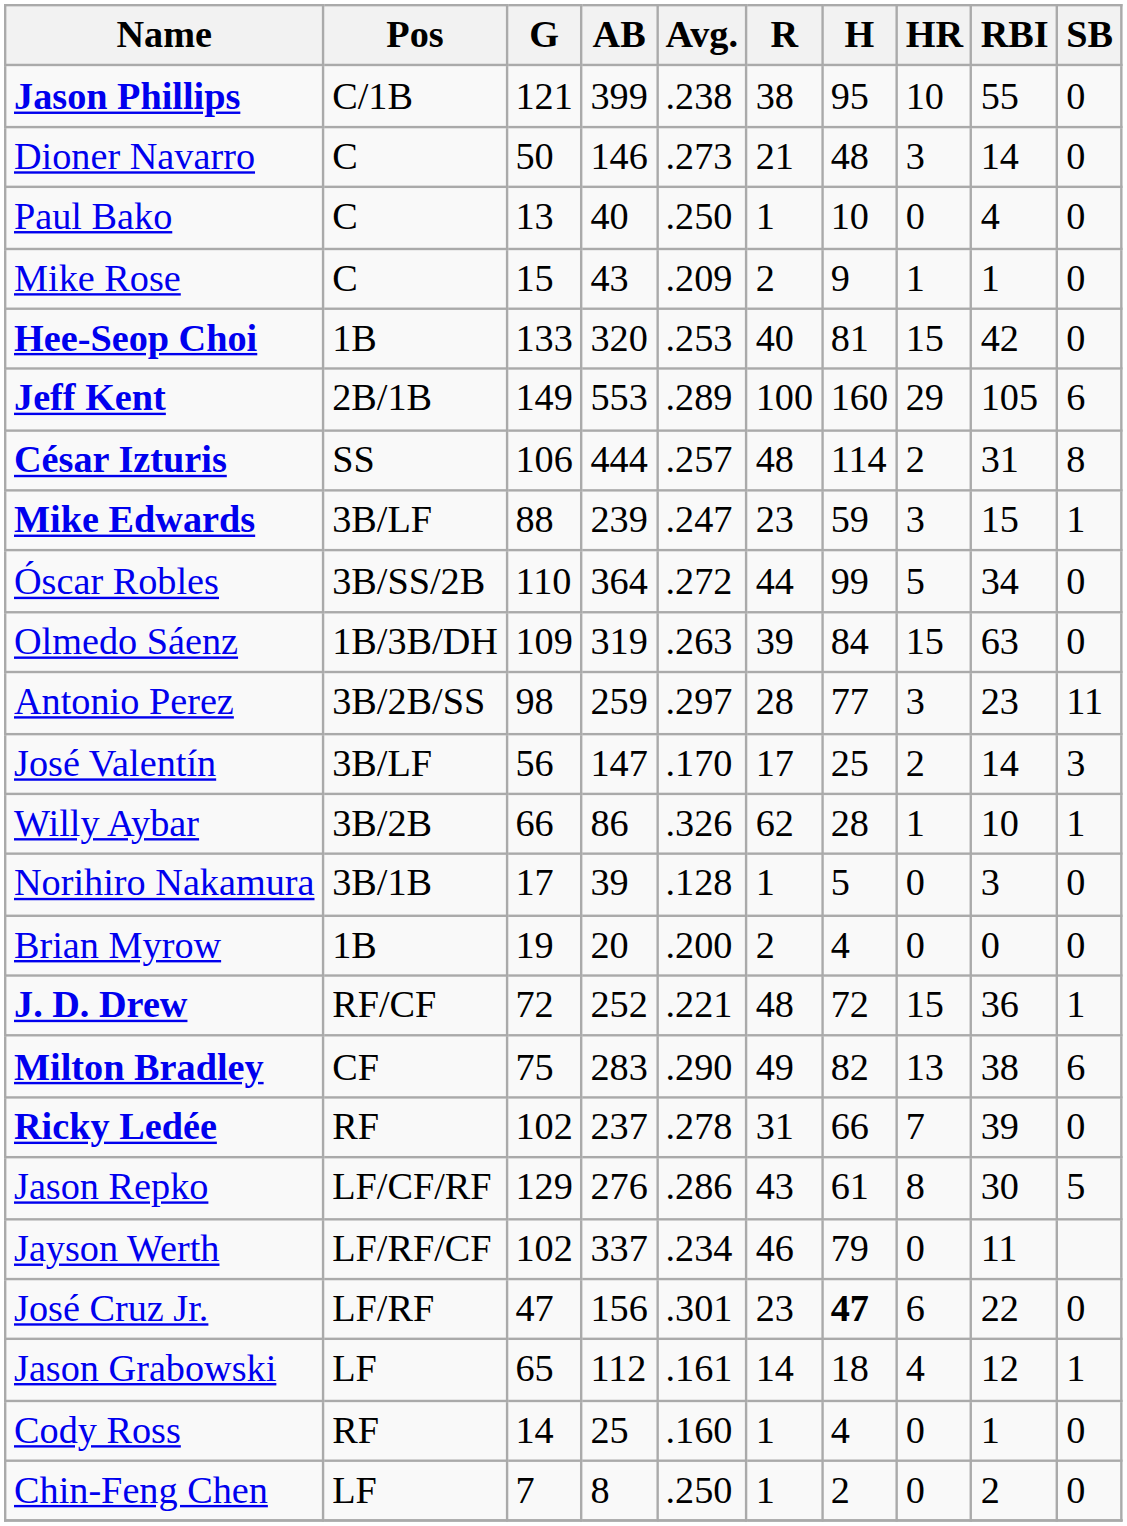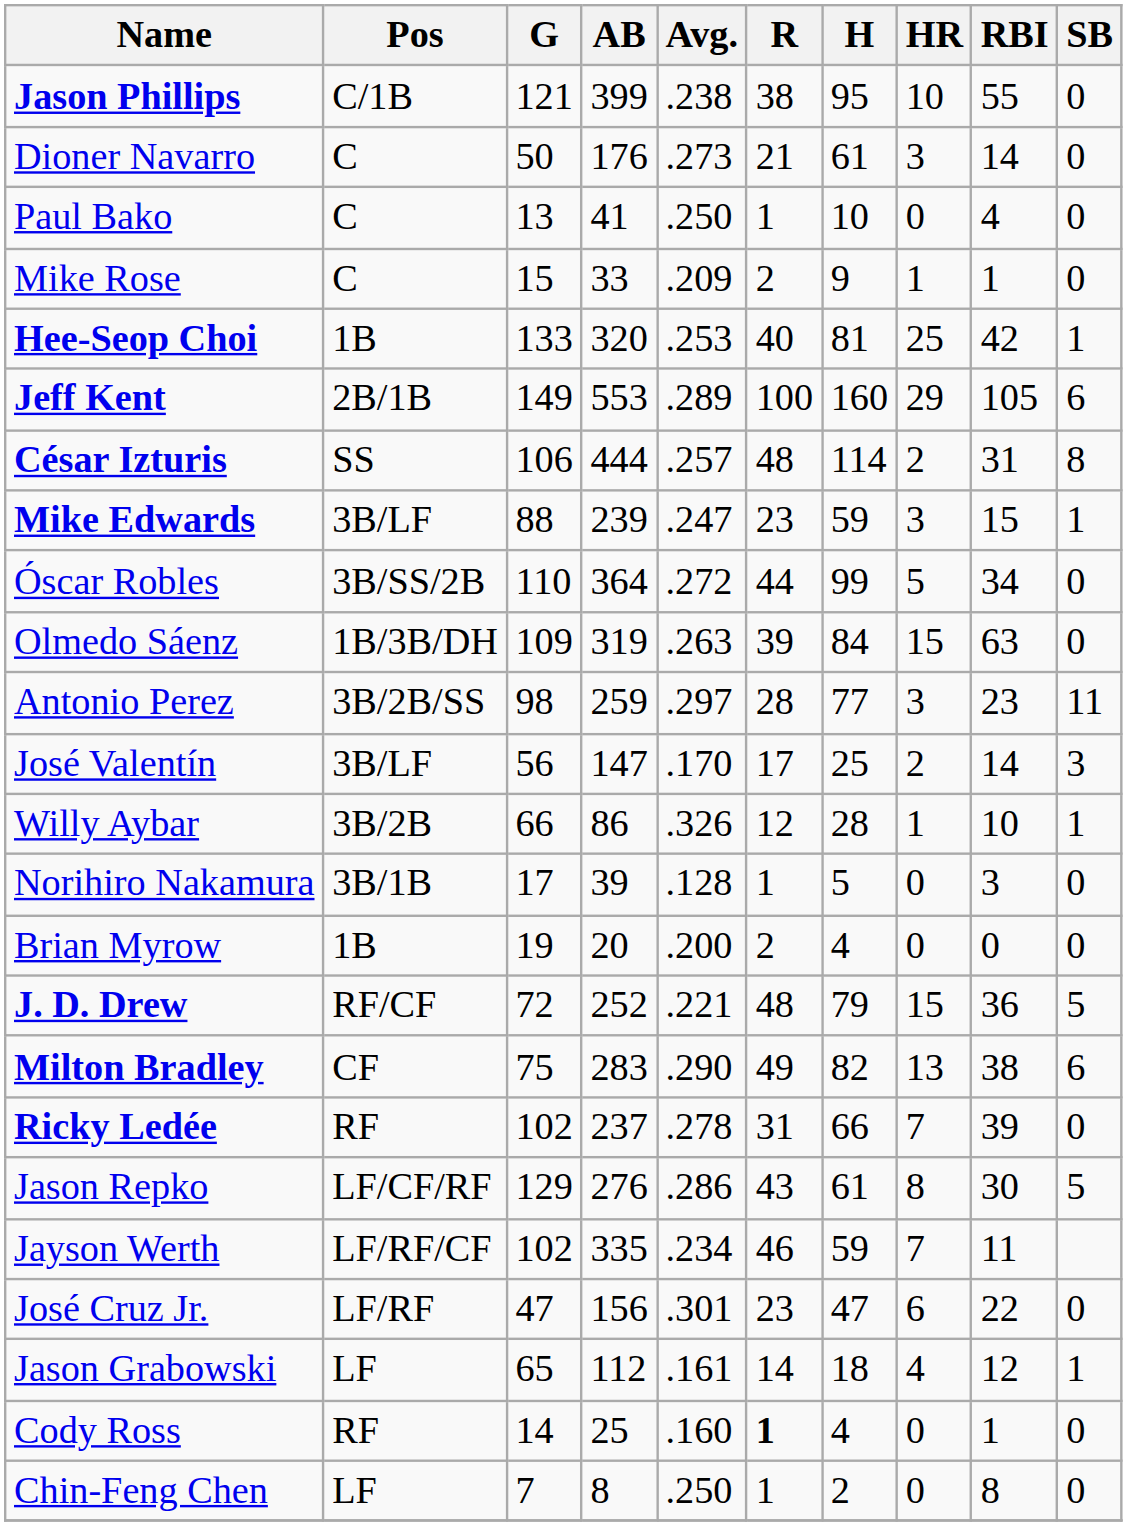Dioner Navarro | AB: 146 -> 176
Dioner Navarro | H: 48 -> 61
Paul Bako | AB: 40 -> 41
Mike Rose | AB: 43 -> 33
Hee-Seop Choi | HR: 15 -> 25
Hee-Seop Choi | SB: 0 -> 1
Willy Aybar | R: 62 -> 12
J. D. Drew | H: 72 -> 79
J. D. Drew | SB: 1 -> 5
Jayson Werth | AB: 337 -> 335
Jayson Werth | H: 79 -> 59
Jayson Werth | HR: 0 -> 7
José Cruz Jr. | H: bold -> normal
Cody Ross | R: normal -> bold
Chin-Feng Chen | RBI: 2 -> 8
